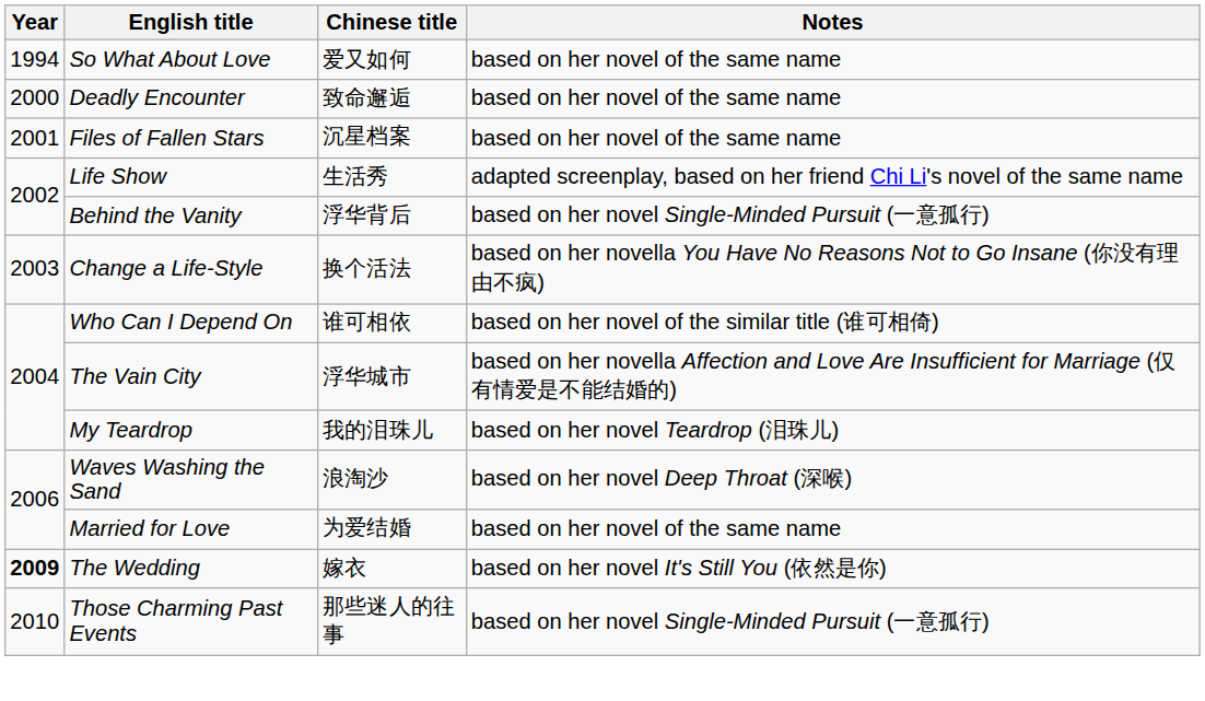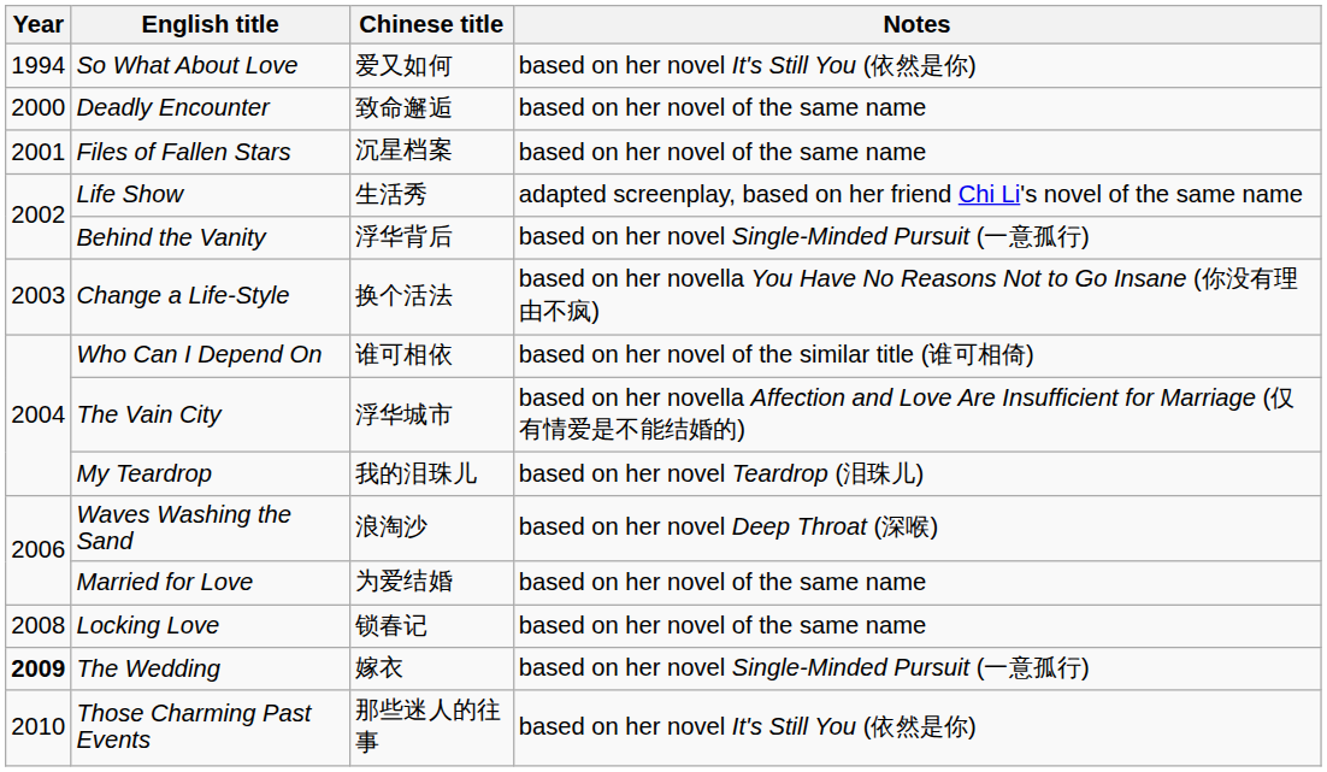So What About Love | Notes: based on her novel of the same name -> based on her novel It's Still You (依然是你)
+ row: 2008 | Locking Love | 锁春记 | based on her novel of the same name
The Wedding | Notes: based on her novel It's Still You (依然是你) -> based on her novel Single-Minded Pursuit (一意孤行)
Those Charming Past Events | Notes: based on her novel Single-Minded Pursuit (一意孤行) -> based on her novel It's Still You (依然是你)
